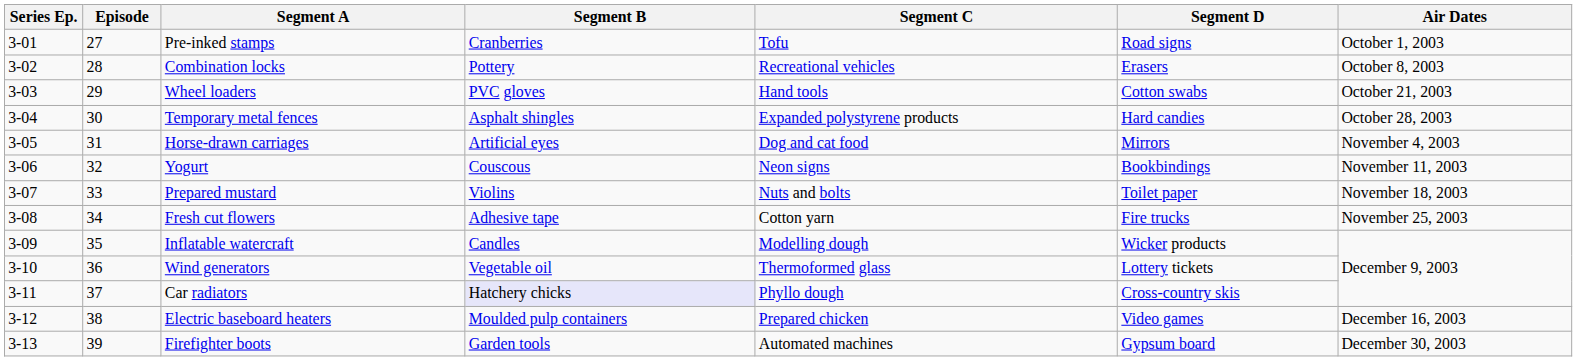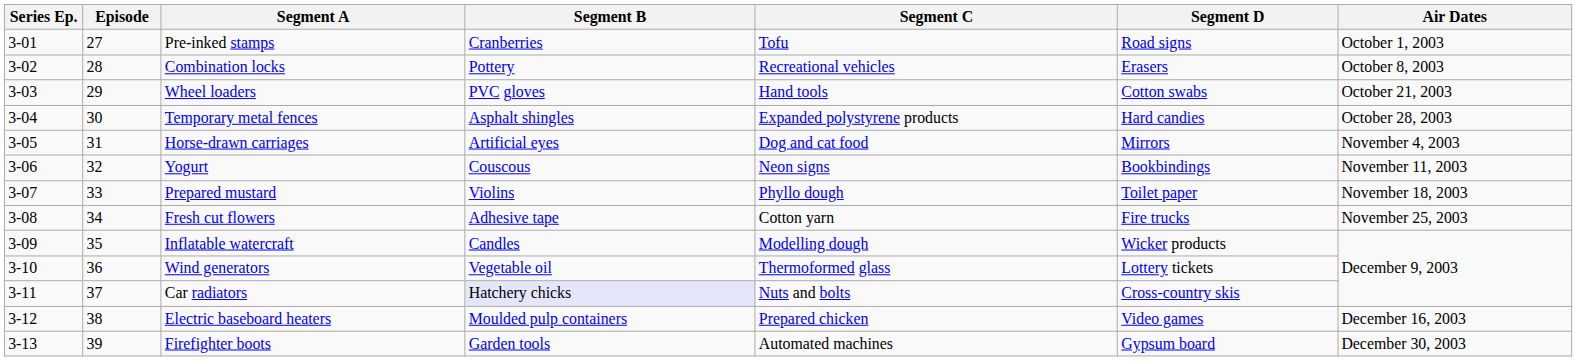Prepared mustard | Segment C: Nuts and bolts -> Phyllo dough
Car radiators | Segment C: Phyllo dough -> Nuts and bolts
